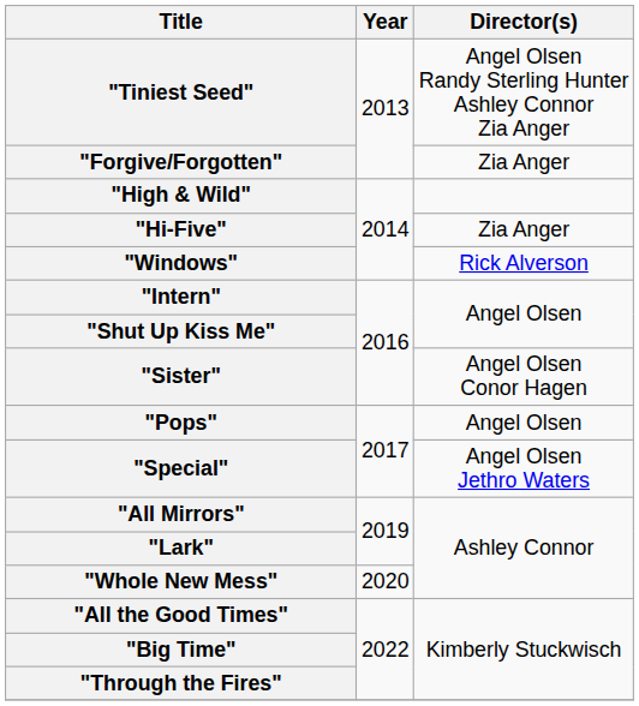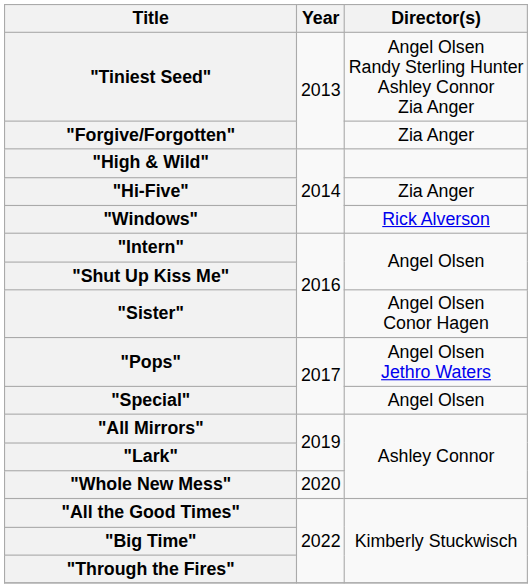"Pops" | Director(s): Angel Olsen -> Angel Olsen Jethro Waters
"Special" | Director(s): Angel Olsen Jethro Waters -> Angel Olsen
